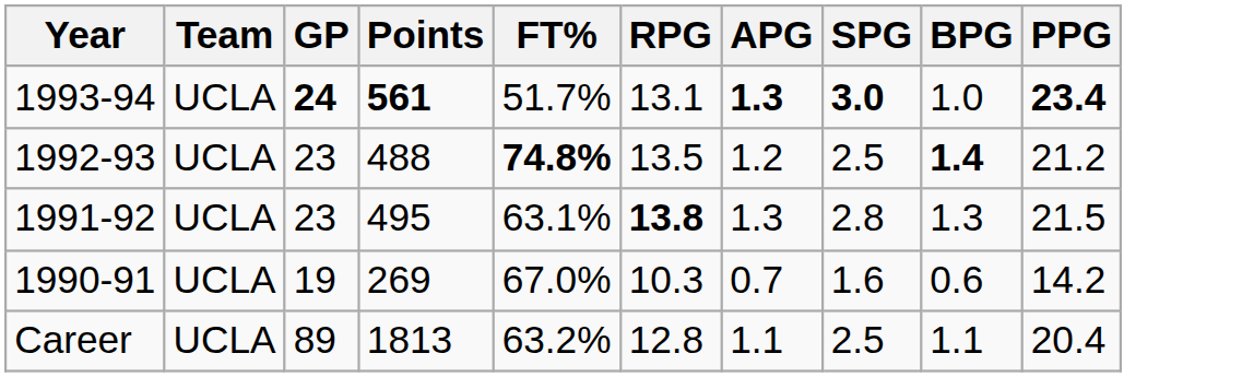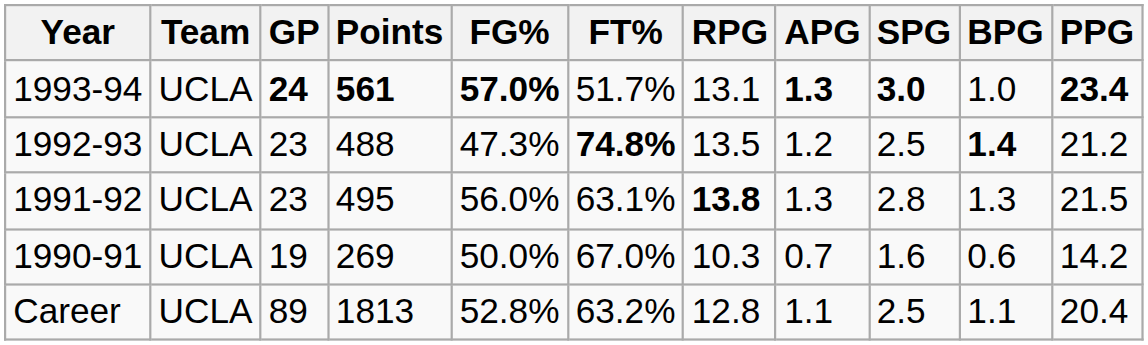+ column: FG% | 57.0% | 47.3% | 56.0% | 50.0% | 52.8%
